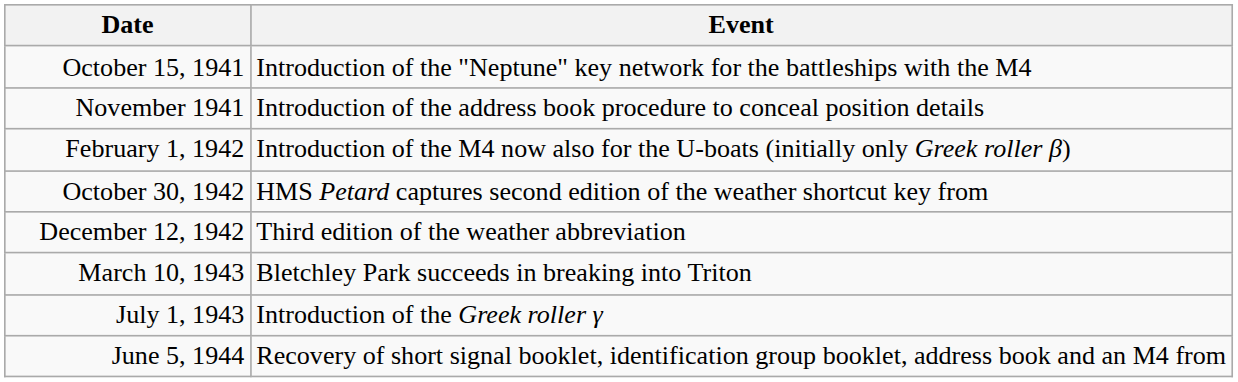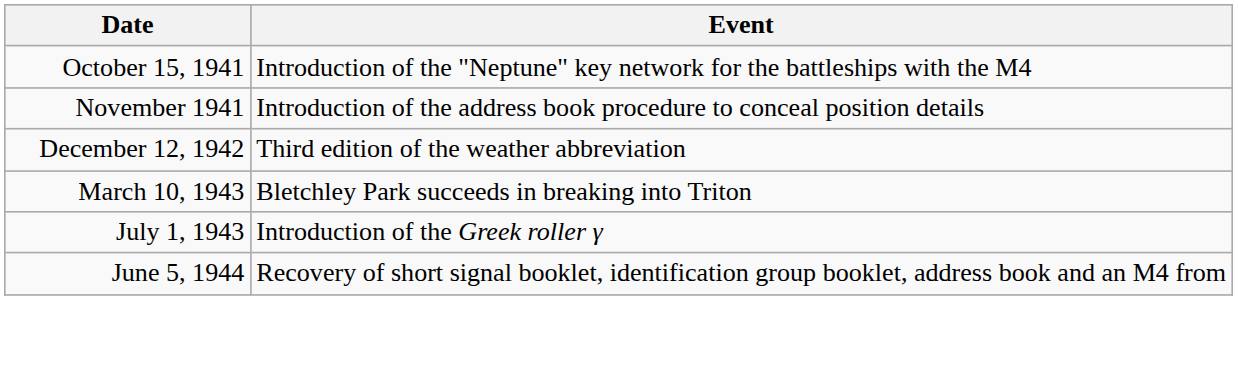- row: February 1, 1942 | Introduction of the M4 now also for the U-boats (initially only Greek roller β)
- row: October 30, 1942 | HMS Petard captures second edition of the weather shortcut key from
